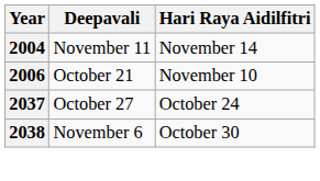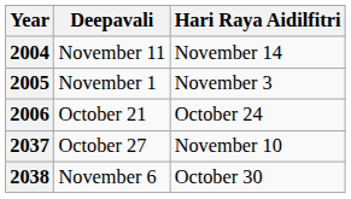+ row: 2005 | November 1 | November 3
2006 | Hari Raya Aidilfitri: November 10 -> October 24
2037 | Hari Raya Aidilfitri: October 24 -> November 10
